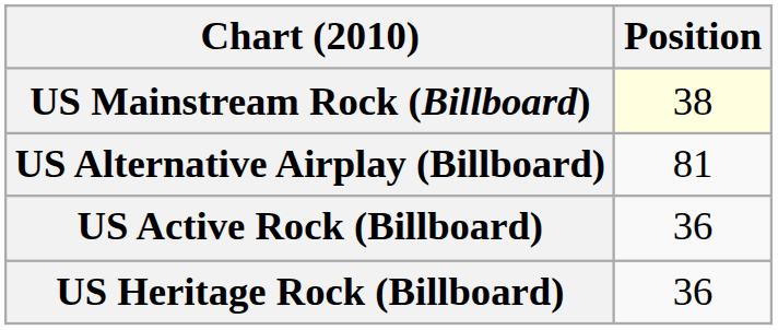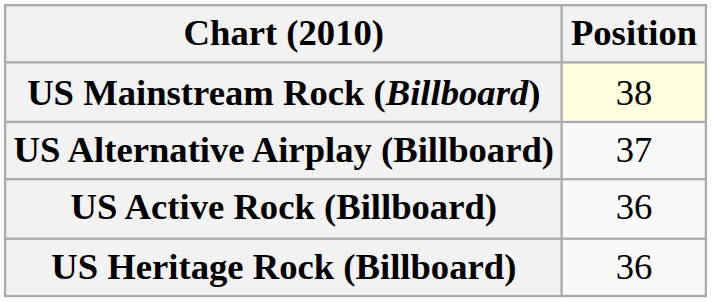US Alternative Airplay (Billboard) | Position: 81 -> 37
